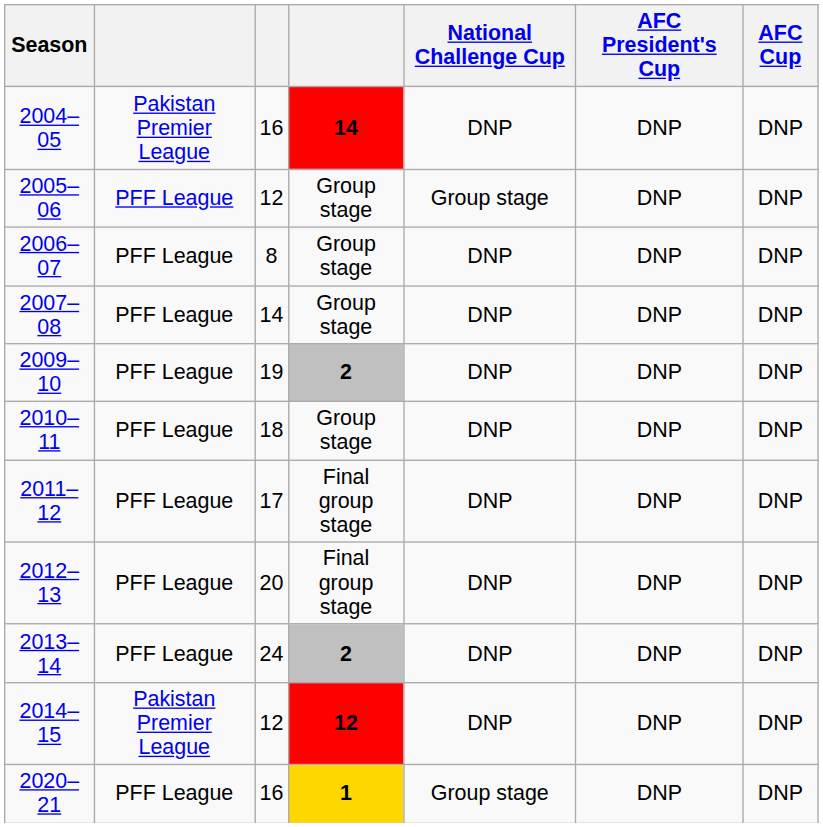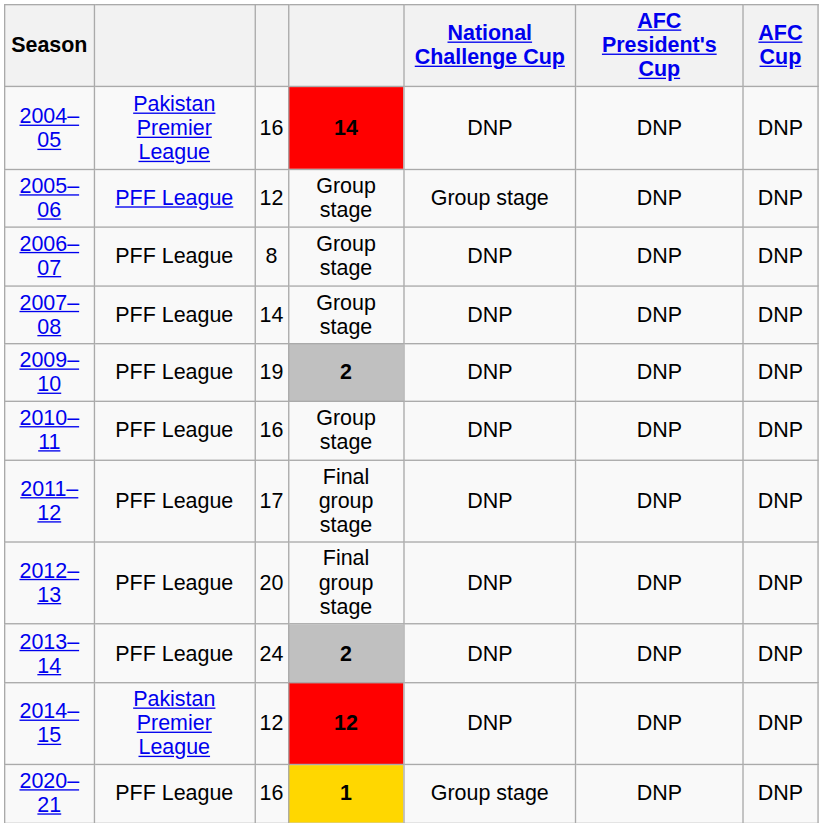2010–11 | column 3: 18 -> 16
